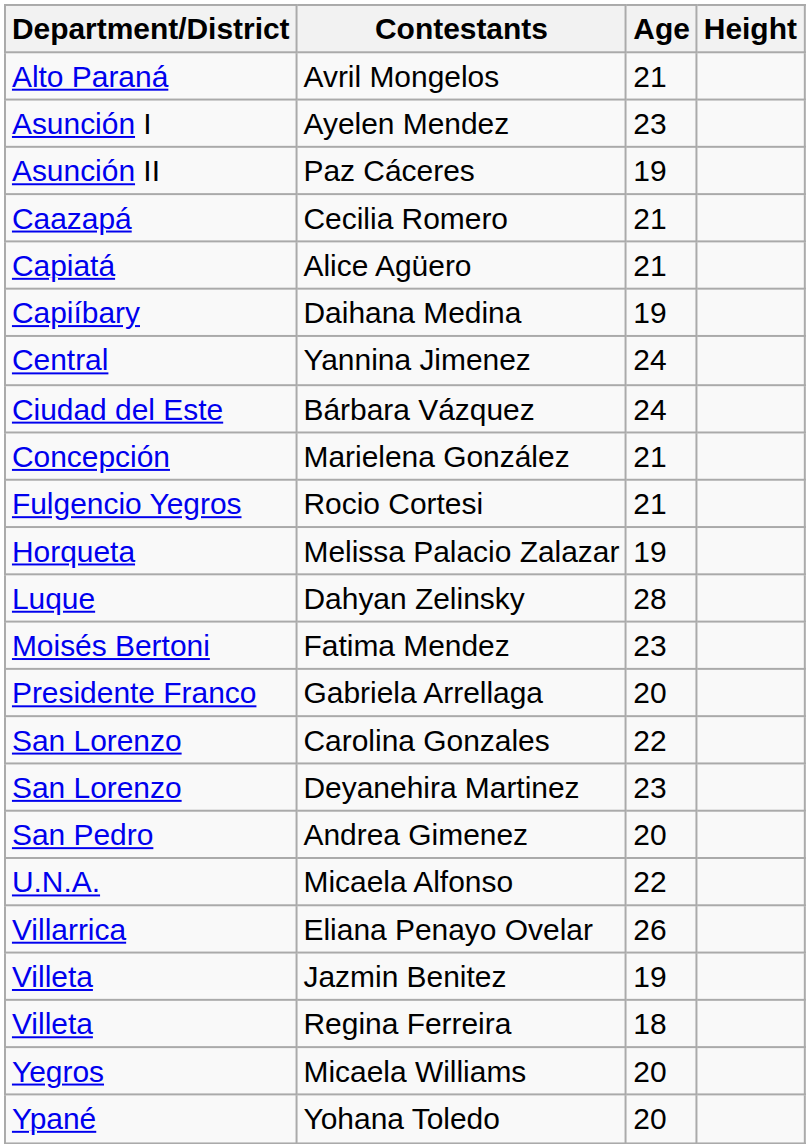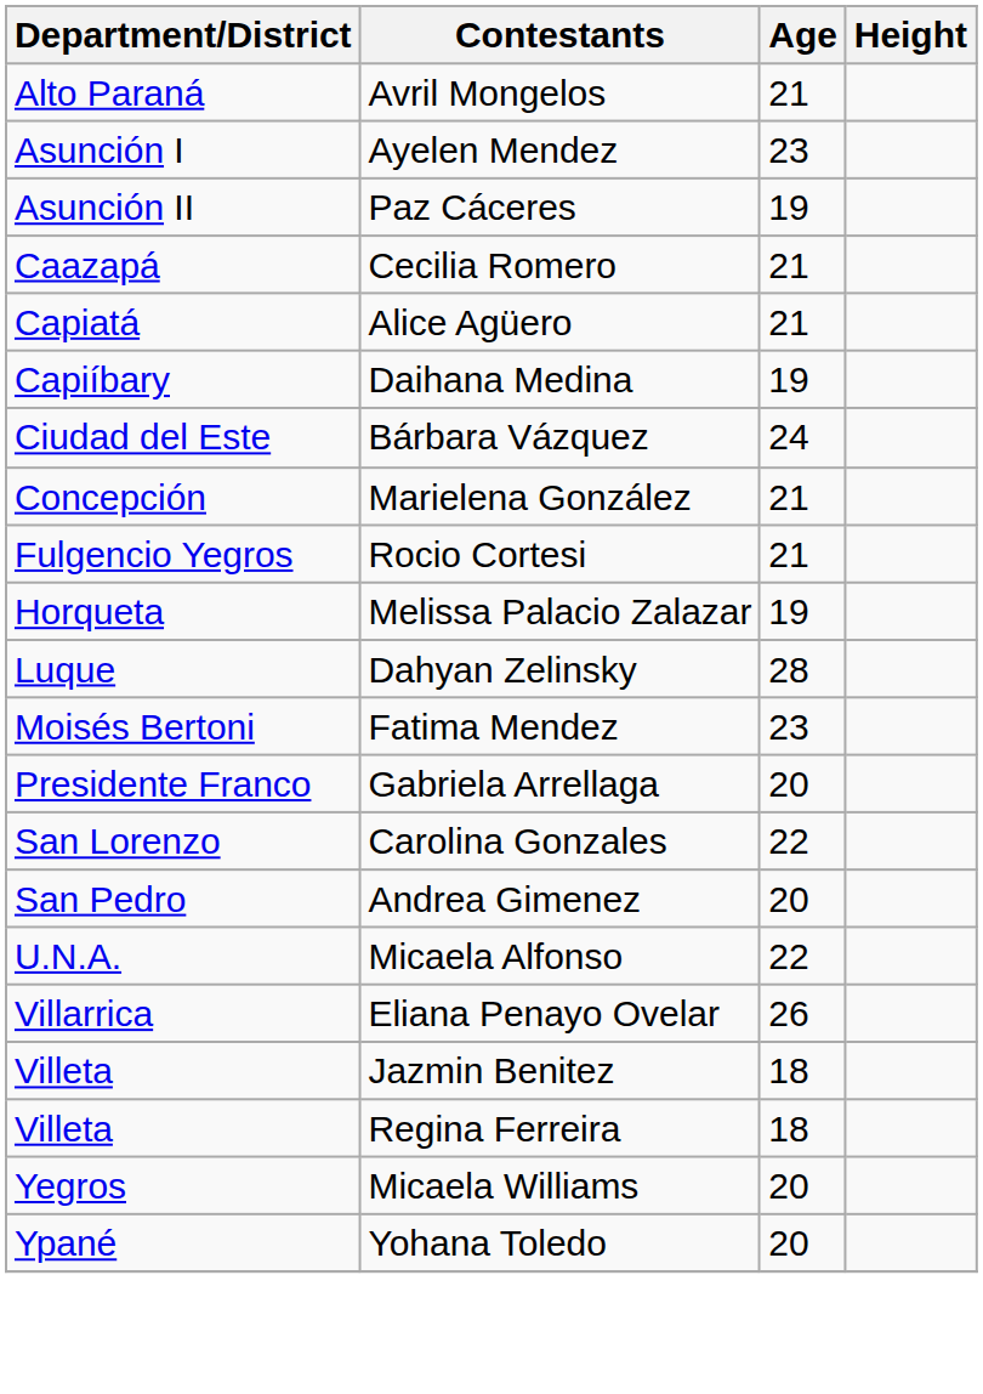- row: Central | Yannina Jimenez | 24
- row: San Lorenzo | Deyanehira Martinez | 23
Jazmin Benitez | Age: 19 -> 18
